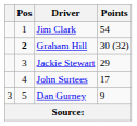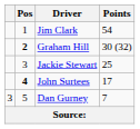Jackie Stewart | Points: 29 -> 25
John Surtees | Pos: normal -> bold
Dan Gurney | Points: 9 -> 7
